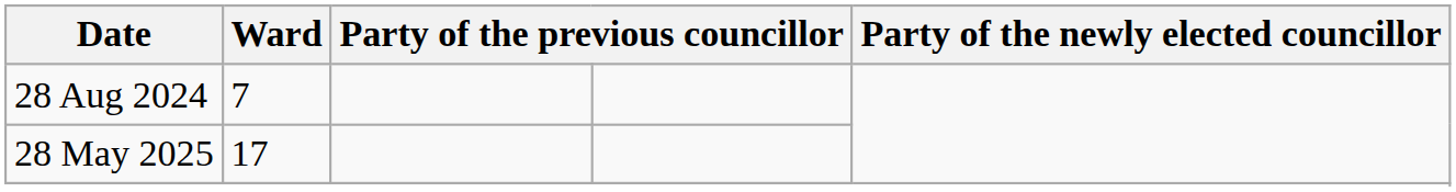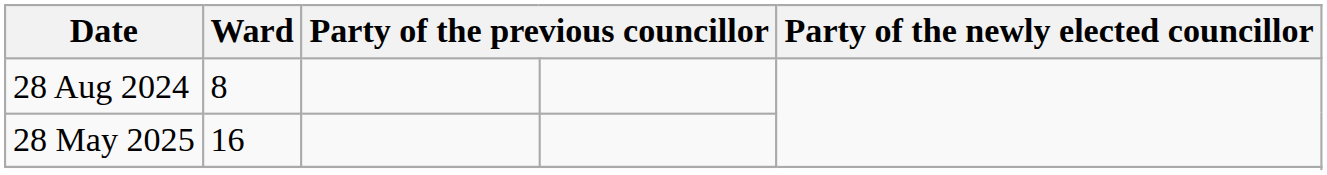28 Aug 2024 | Ward: 7 -> 8
28 May 2025 | Ward: 17 -> 16
